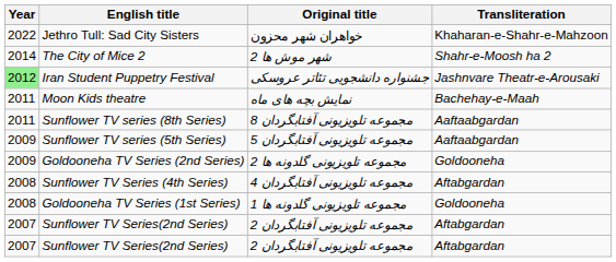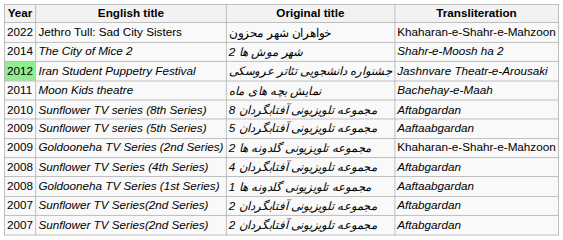Sunflower TV series (8th Series) | Year: 2011 -> 2010
Sunflower TV series (8th Series) | Transliteration: Aaftaabgardan -> Aftabgardan
Goldooneha TV Series (2nd Series) | Transliteration: Goldooneha -> Khaharan-e-Shahr-e-Mahzoon
Goldooneha TV Series (1st Series) | Transliteration: Goldooneha -> Aaftaabgardan
